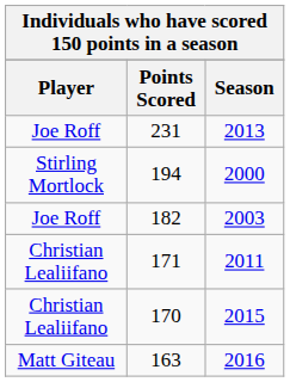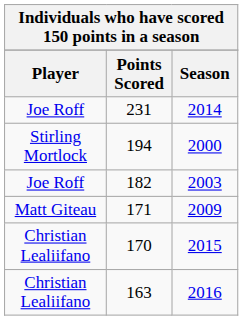231 | Season: 2013 -> 2014
171 | Player: Christian Lealiifano -> Matt Giteau
171 | Season: 2011 -> 2009
163 | Player: Matt Giteau -> Christian Lealiifano
